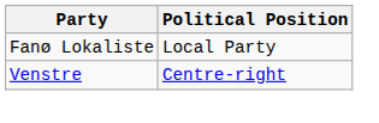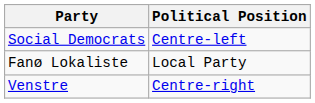+ row: Social Democrats | Centre-left
